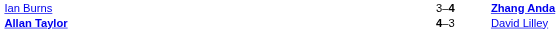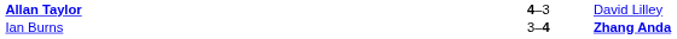rows swapped: Allan Taylor <-> Ian Burns
